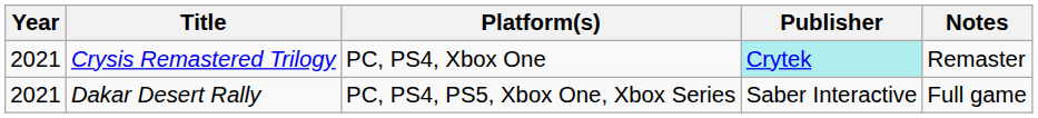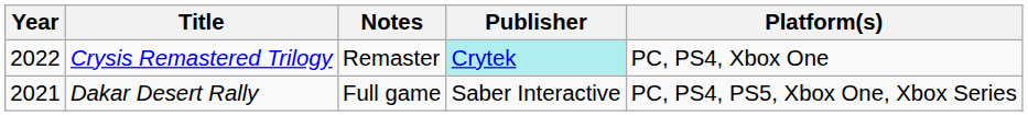columns swapped: Platform(s) <-> Notes
Crysis Remastered Trilogy | Year: 2021 -> 2022
